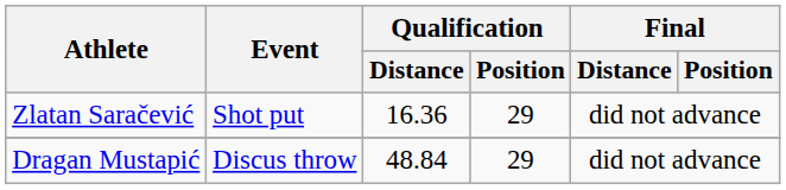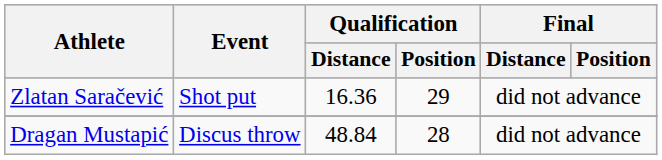Dragan Mustapić | Qualification / Position: 29 -> 28
